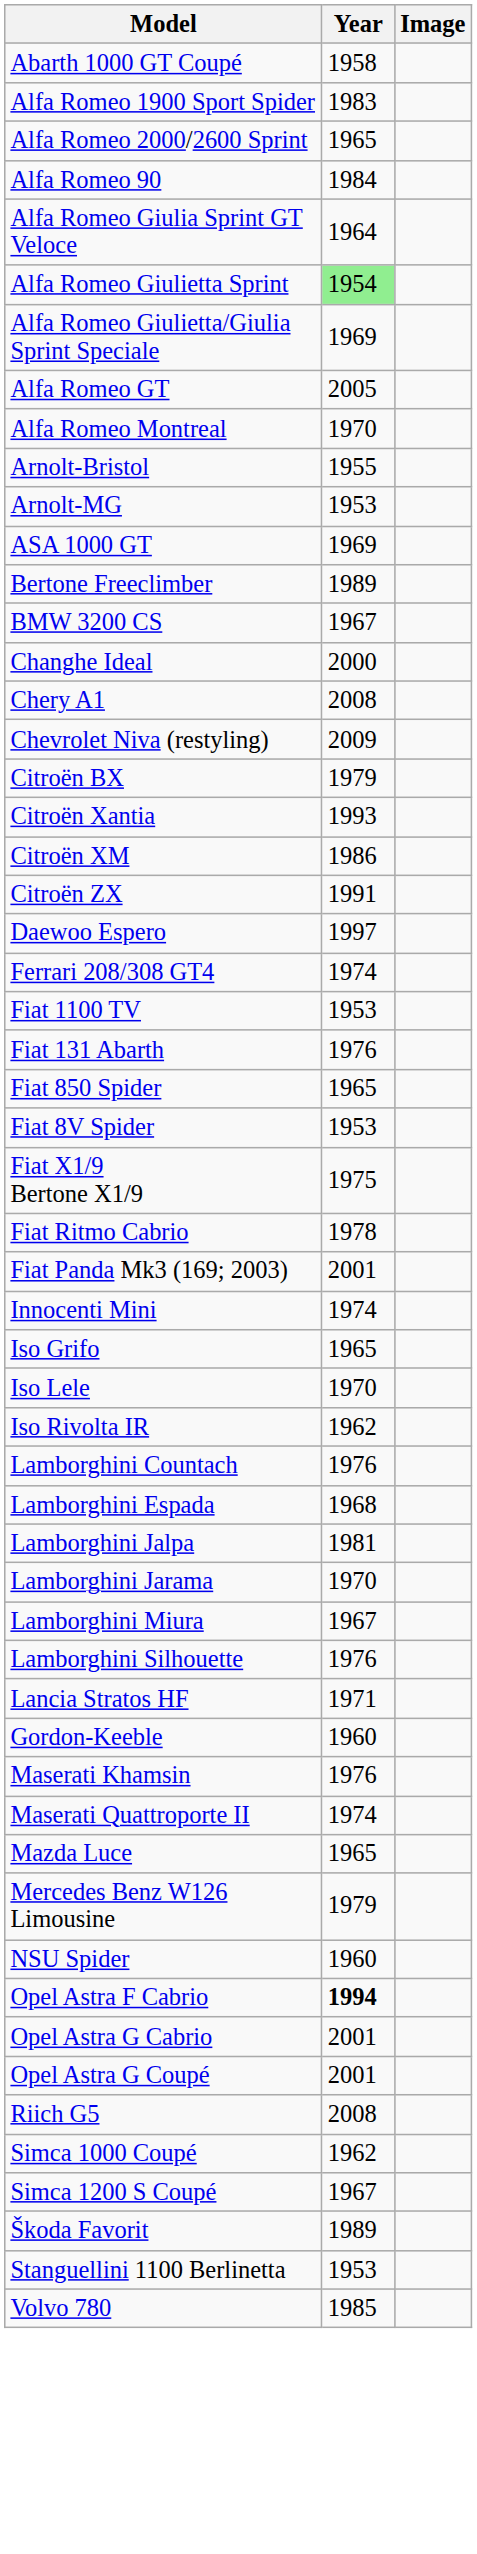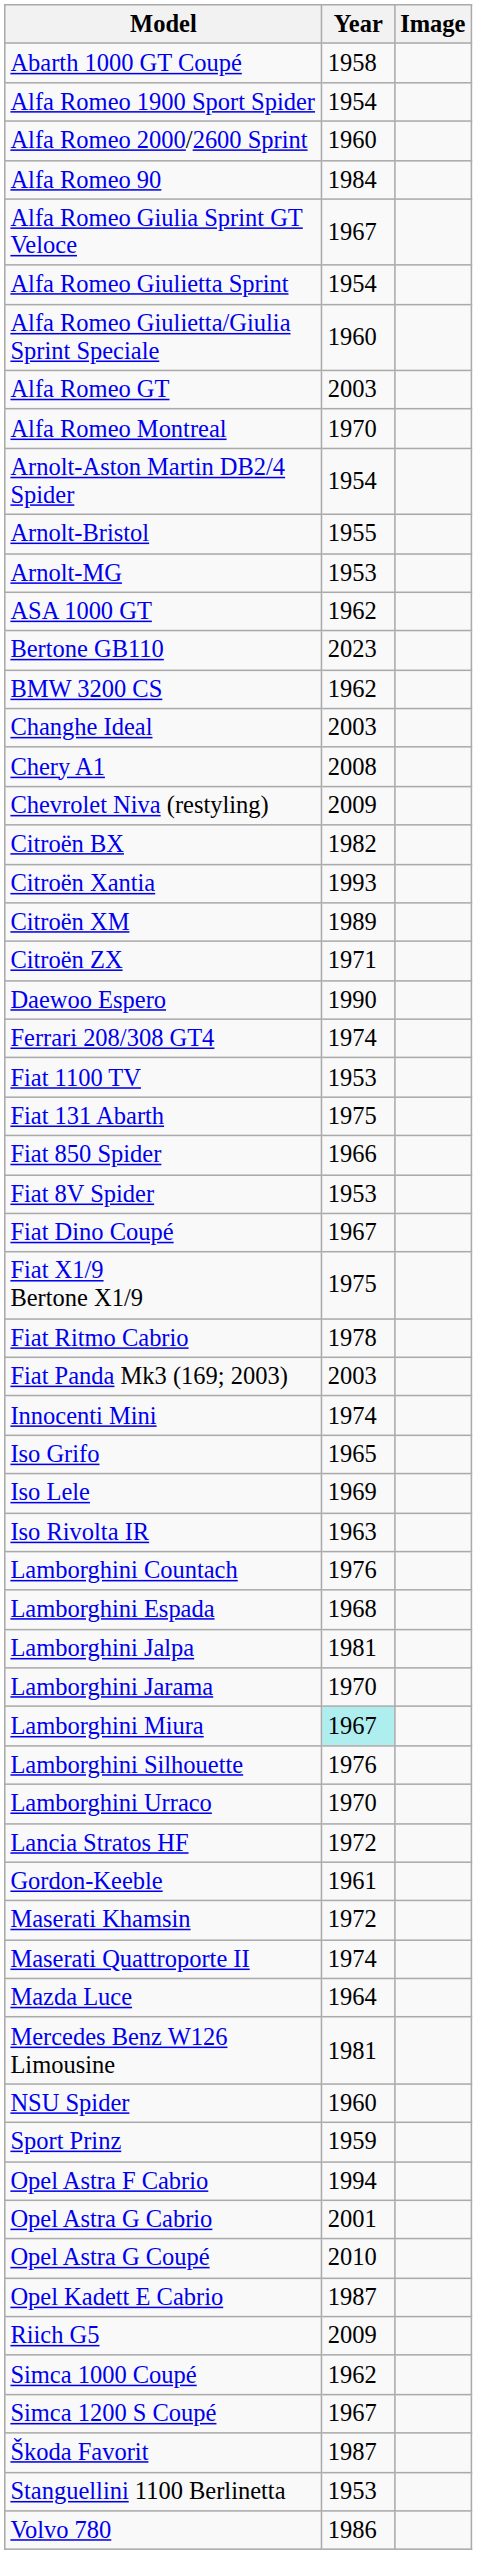Alfa Romeo 1900 Sport Spider | Year: 1983 -> 1954
Alfa Romeo 2000/2600 Sprint | Year: 1965 -> 1960
Alfa Romeo Giulia Sprint GT Veloce | Year: 1964 -> 1967
Alfa Romeo Giulietta Sprint | Year: lightgreen background -> no background
Alfa Romeo Giulietta/Giulia Sprint Speciale | Year: 1969 -> 1960
Alfa Romeo GT | Year: 2005 -> 2003
+ row: Arnolt-Aston Martin DB2/4 Spider | 1954
ASA 1000 GT | Year: 1969 -> 1962
- row: Bertone Freeclimber | 1989
+ row: Bertone GB110 | 2023
BMW 3200 CS | Year: 1967 -> 1962
Changhe Ideal | Year: 2000 -> 2003
Citroën BX | Year: 1979 -> 1982
Citroën XM | Year: 1986 -> 1989
Citroën ZX | Year: 1991 -> 1971
Daewoo Espero | Year: 1997 -> 1990
Fiat 131 Abarth | Year: 1976 -> 1975
Fiat 850 Spider | Year: 1965 -> 1966
+ row: Fiat Dino Coupé | 1967
Fiat Panda Mk3 (169; 2003) | Year: 2001 -> 2003
Iso Lele | Year: 1970 -> 1969
Iso Rivolta IR | Year: 1962 -> 1963
Lamborghini Miura | Year: no background -> paleturquoise background
+ row: Lamborghini Urraco | 1970
Lancia Stratos HF | Year: 1971 -> 1972
Gordon-Keeble | Year: 1960 -> 1961
Maserati Khamsin | Year: 1976 -> 1972
Mazda Luce | Year: 1965 -> 1964
Mercedes Benz W126 Limousine | Year: 1979 -> 1981
+ row: Sport Prinz | 1959
Opel Astra F Cabrio | Year: bold -> normal
Opel Astra G Coupé | Year: 2001 -> 2010
+ row: Opel Kadett E Cabrio | 1987
Riich G5 | Year: 2008 -> 2009
Škoda Favorit | Year: 1989 -> 1987
Volvo 780 | Year: 1985 -> 1986
